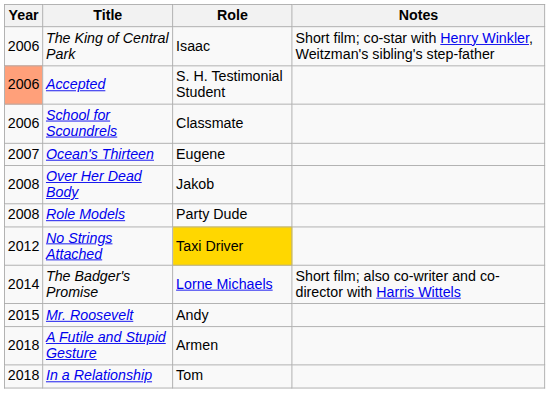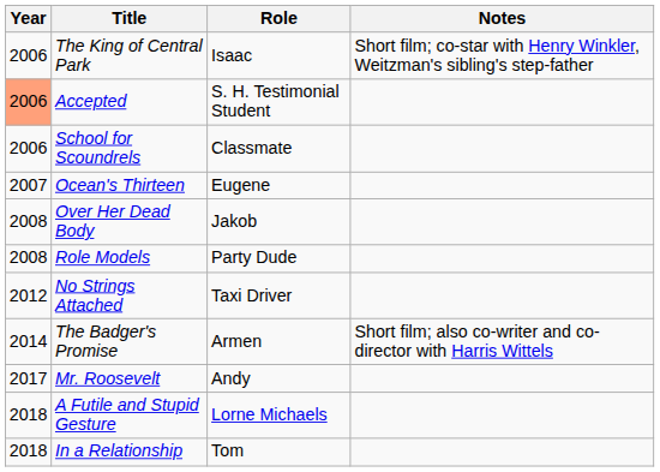No Strings Attached | Role: gold background -> no background
The Badger's Promise | Role: Lorne Michaels -> Armen
Mr. Roosevelt | Year: 2015 -> 2017
A Futile and Stupid Gesture | Role: Armen -> Lorne Michaels
